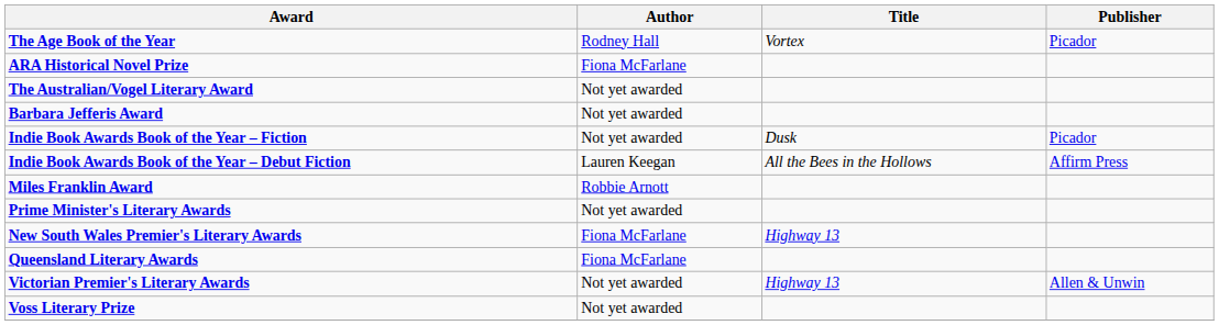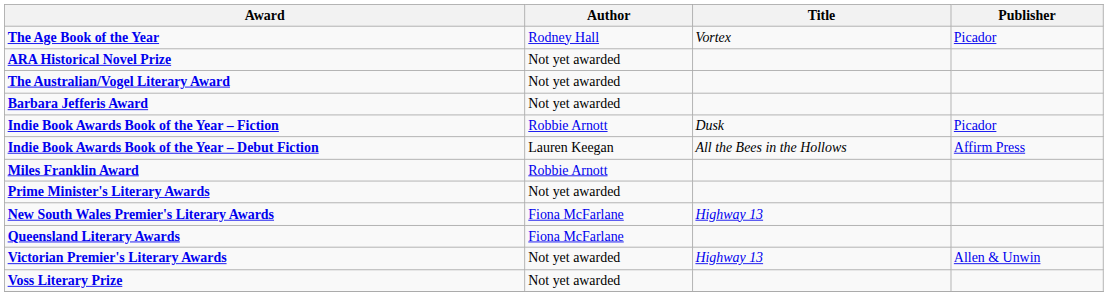ARA Historical Novel Prize | Author: Fiona McFarlane -> Not yet awarded
Indie Book Awards Book of the Year – Fiction | Author: Not yet awarded -> Robbie Arnott
